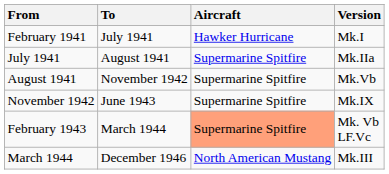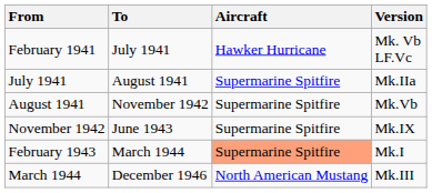February 1941 | Version: Mk.I -> Mk. Vb LF.Vc
February 1943 | Version: Mk. Vb LF.Vc -> Mk.I
